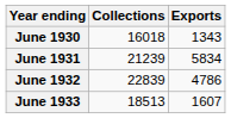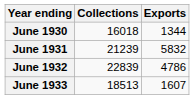June 1930 | Exports: 1343 -> 1344
June 1931 | Exports: 5834 -> 5832
